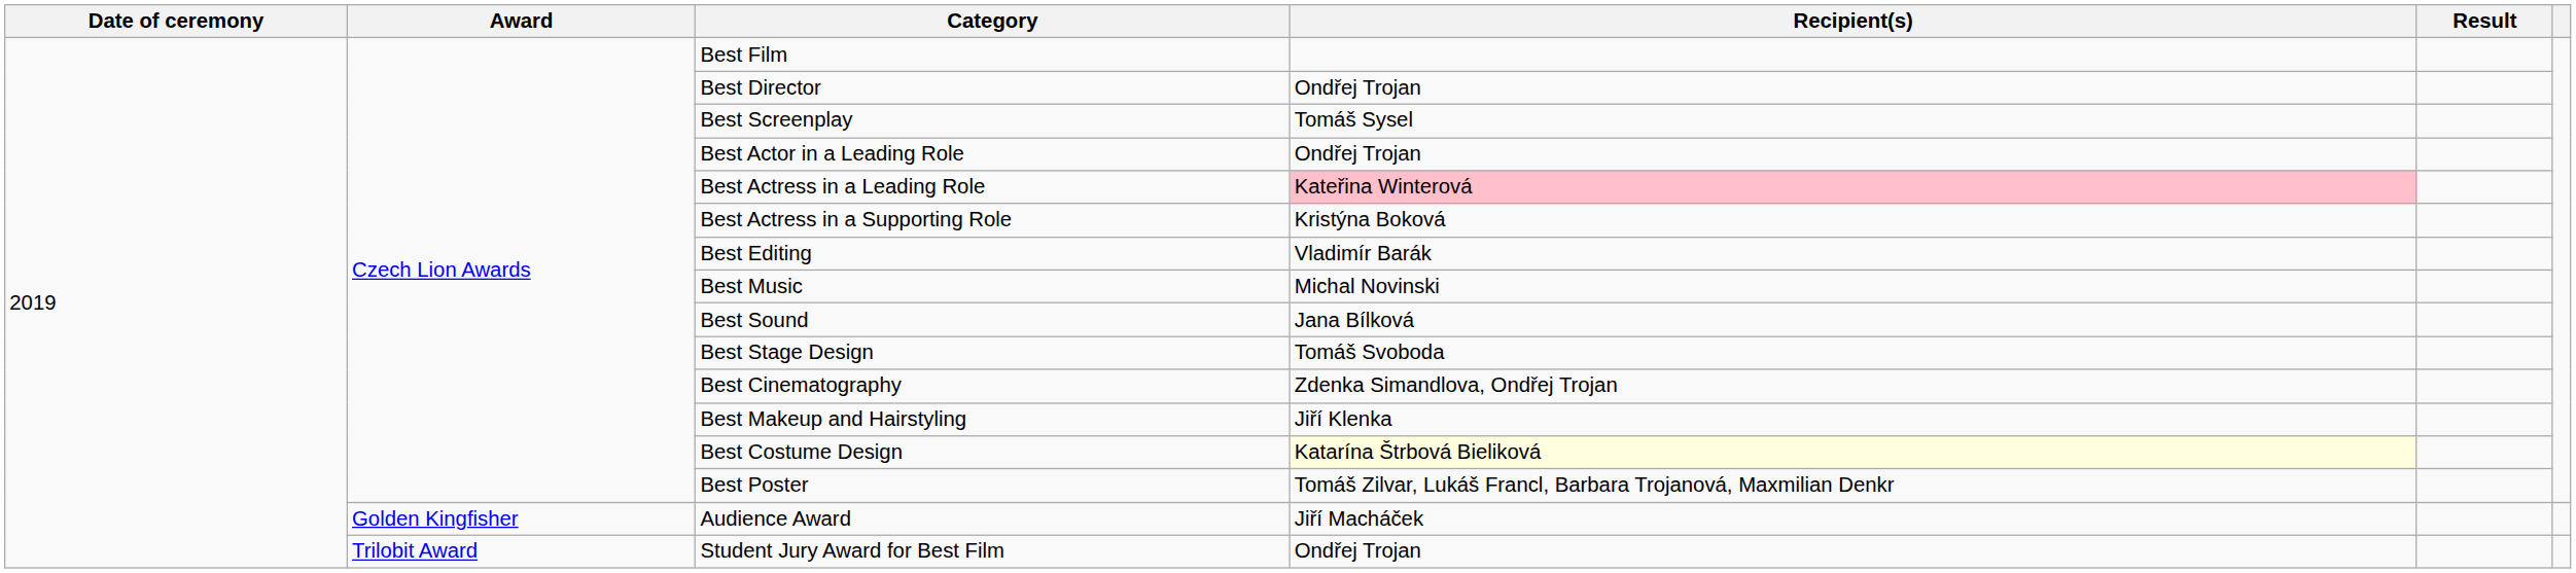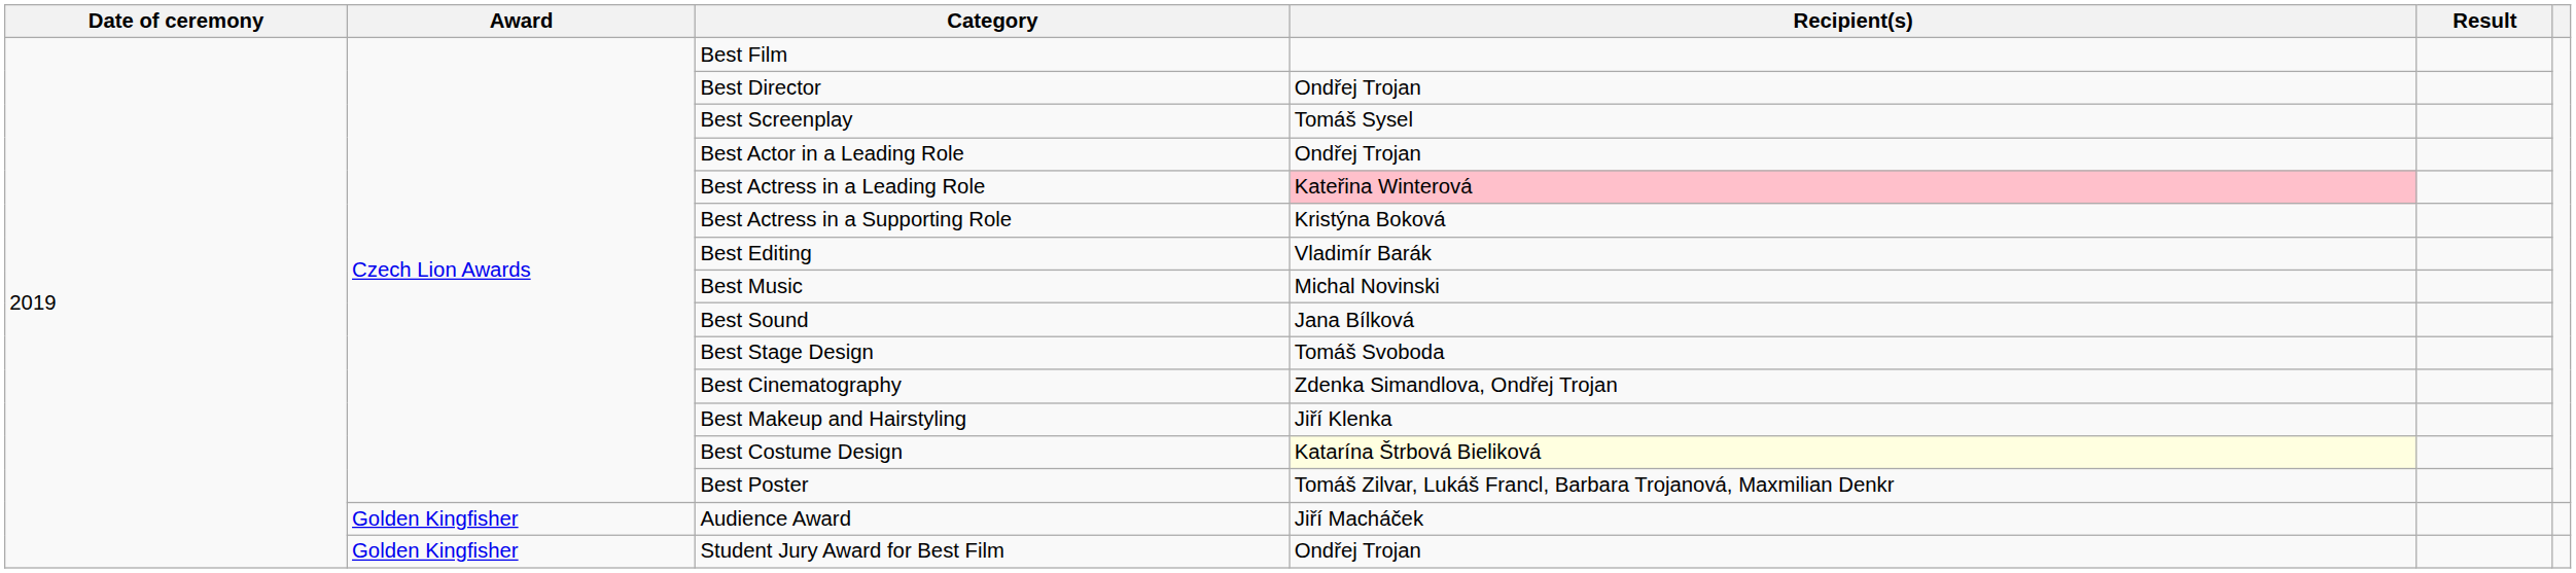Student Jury Award for Best Film | Award: Trilobit Award -> Golden Kingfisher
